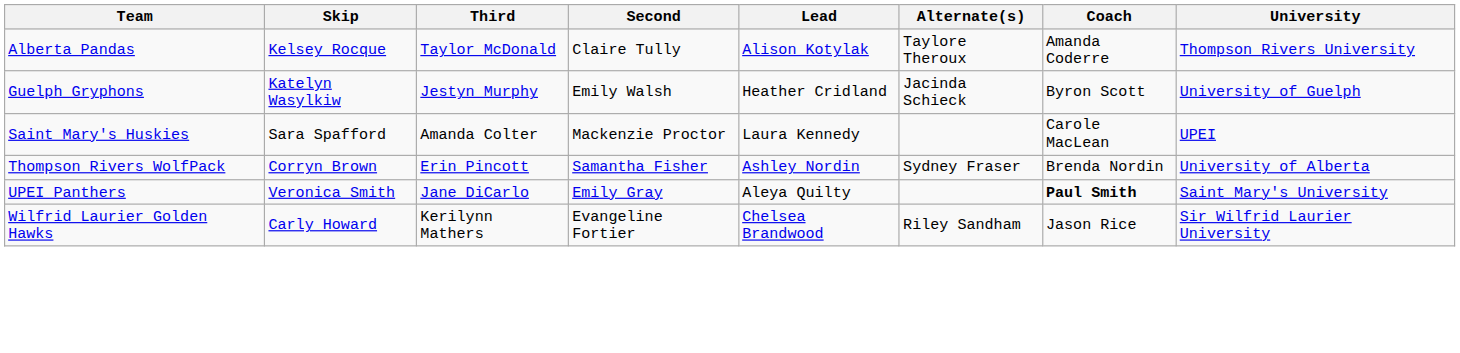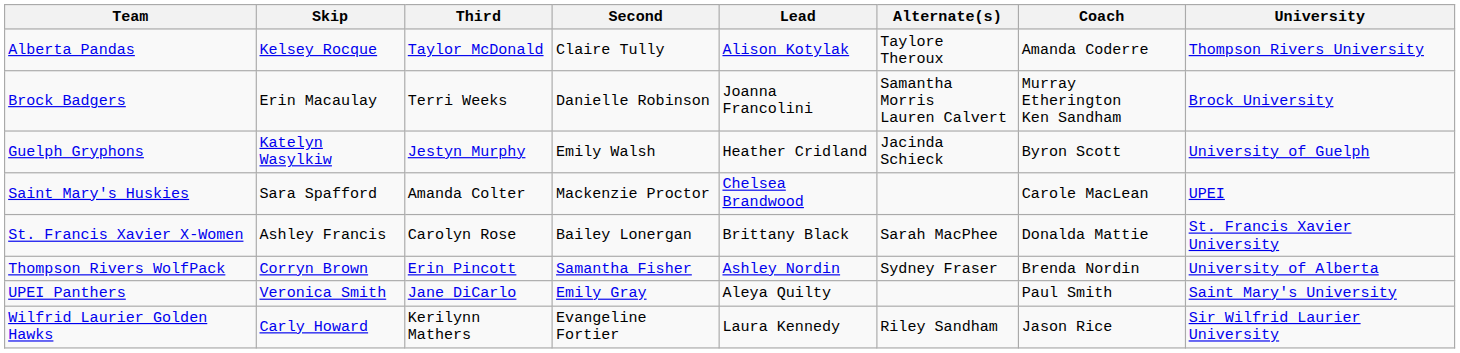+ row: Brock Badgers | Erin Macaulay | Terri Weeks | Danielle Robinson | Joanna Francolini | Samantha Morris Lauren Calvert | Murray Etherington Ken Sandham | Brock University
Saint Mary's Huskies | Lead: Laura Kennedy -> Chelsea Brandwood
+ row: St. Francis Xavier X-Women | Ashley Francis | Carolyn Rose | Bailey Lonergan | Brittany Black | Sarah MacPhee | Donalda Mattie | St. Francis Xavier University
UPEI Panthers | Coach: bold -> normal
Wilfrid Laurier Golden Hawks | Lead: Chelsea Brandwood -> Laura Kennedy
